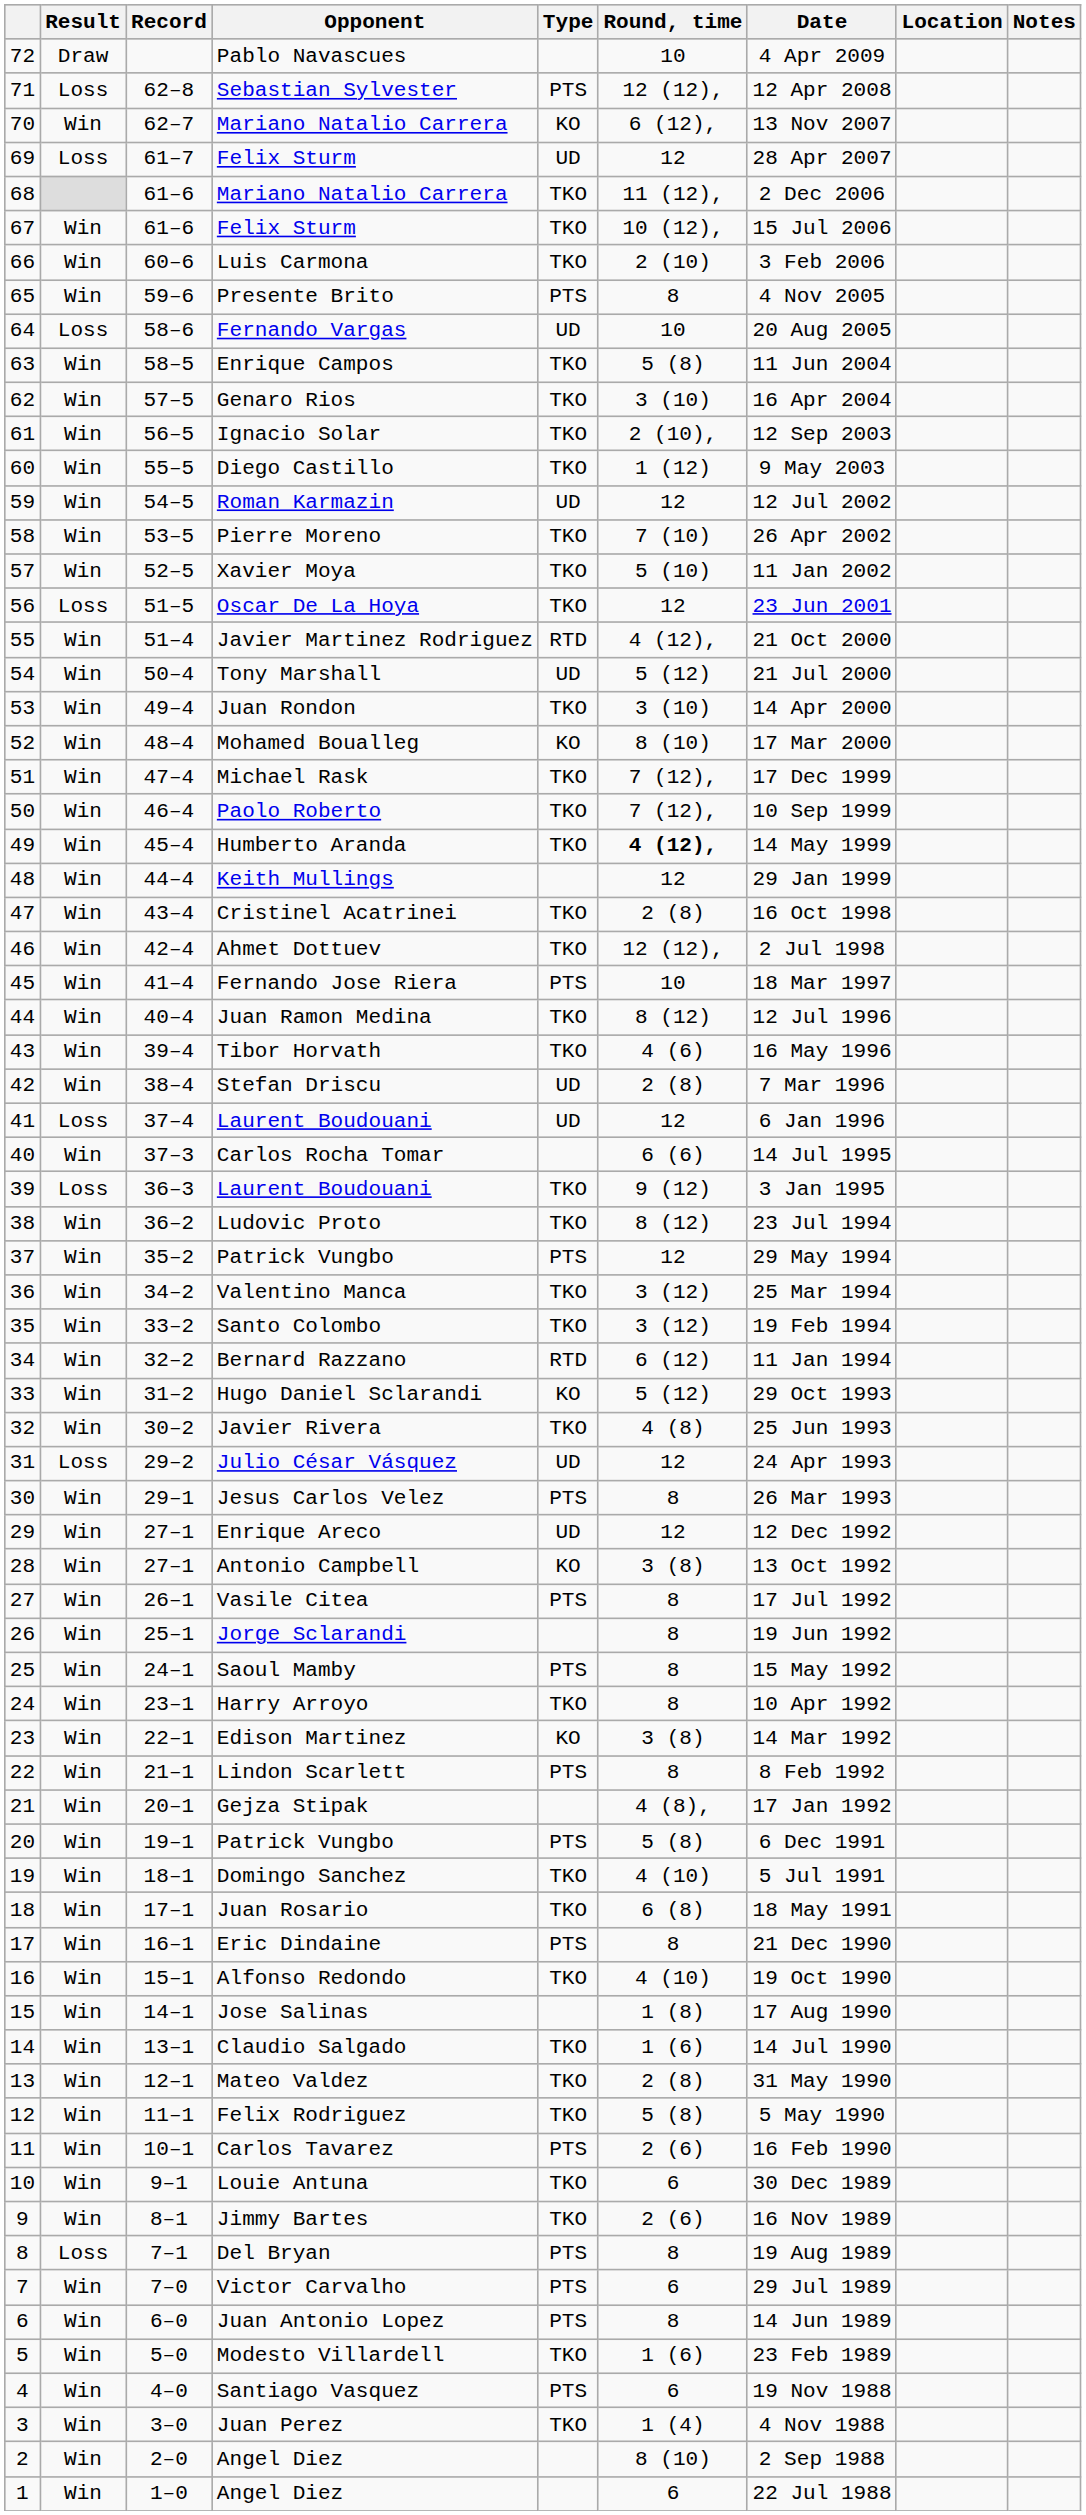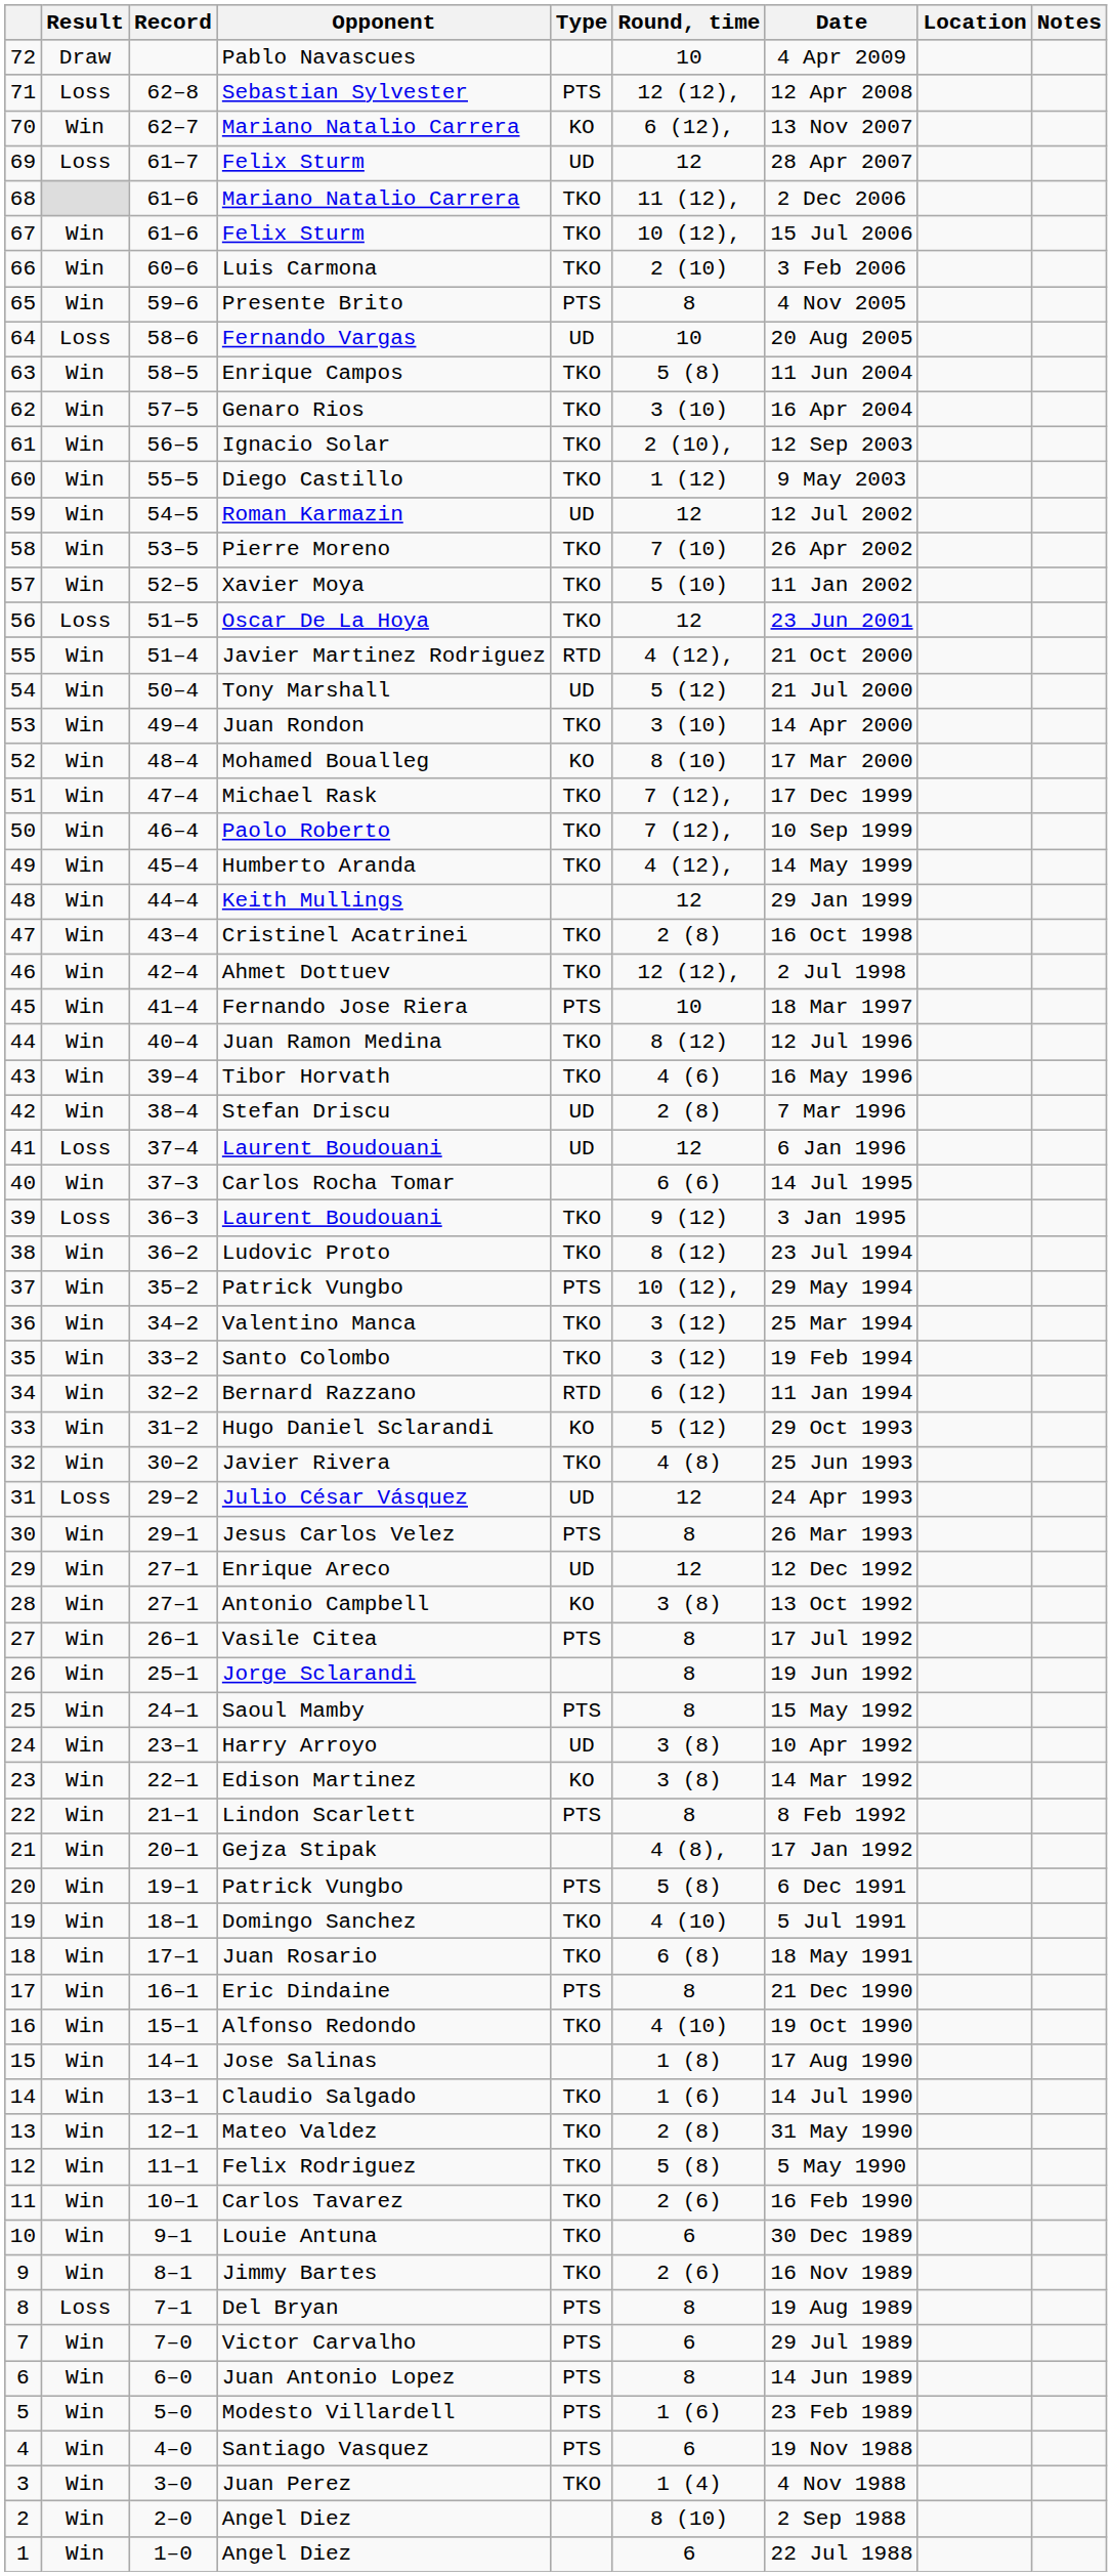Humberto Aranda | Round, time: bold -> normal
37 / Patrick Vungbo | Round, time: 12 -> 10 (12),
Harry Arroyo | Type: TKO -> UD
Harry Arroyo | Round, time: 8 -> 3 (8)
Carlos Tavarez | Type: PTS -> TKO
Modesto Villardell | Type: TKO -> PTS
